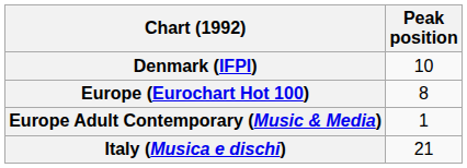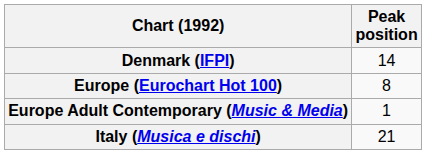Denmark (IFPI) | Peak position: 10 -> 14
